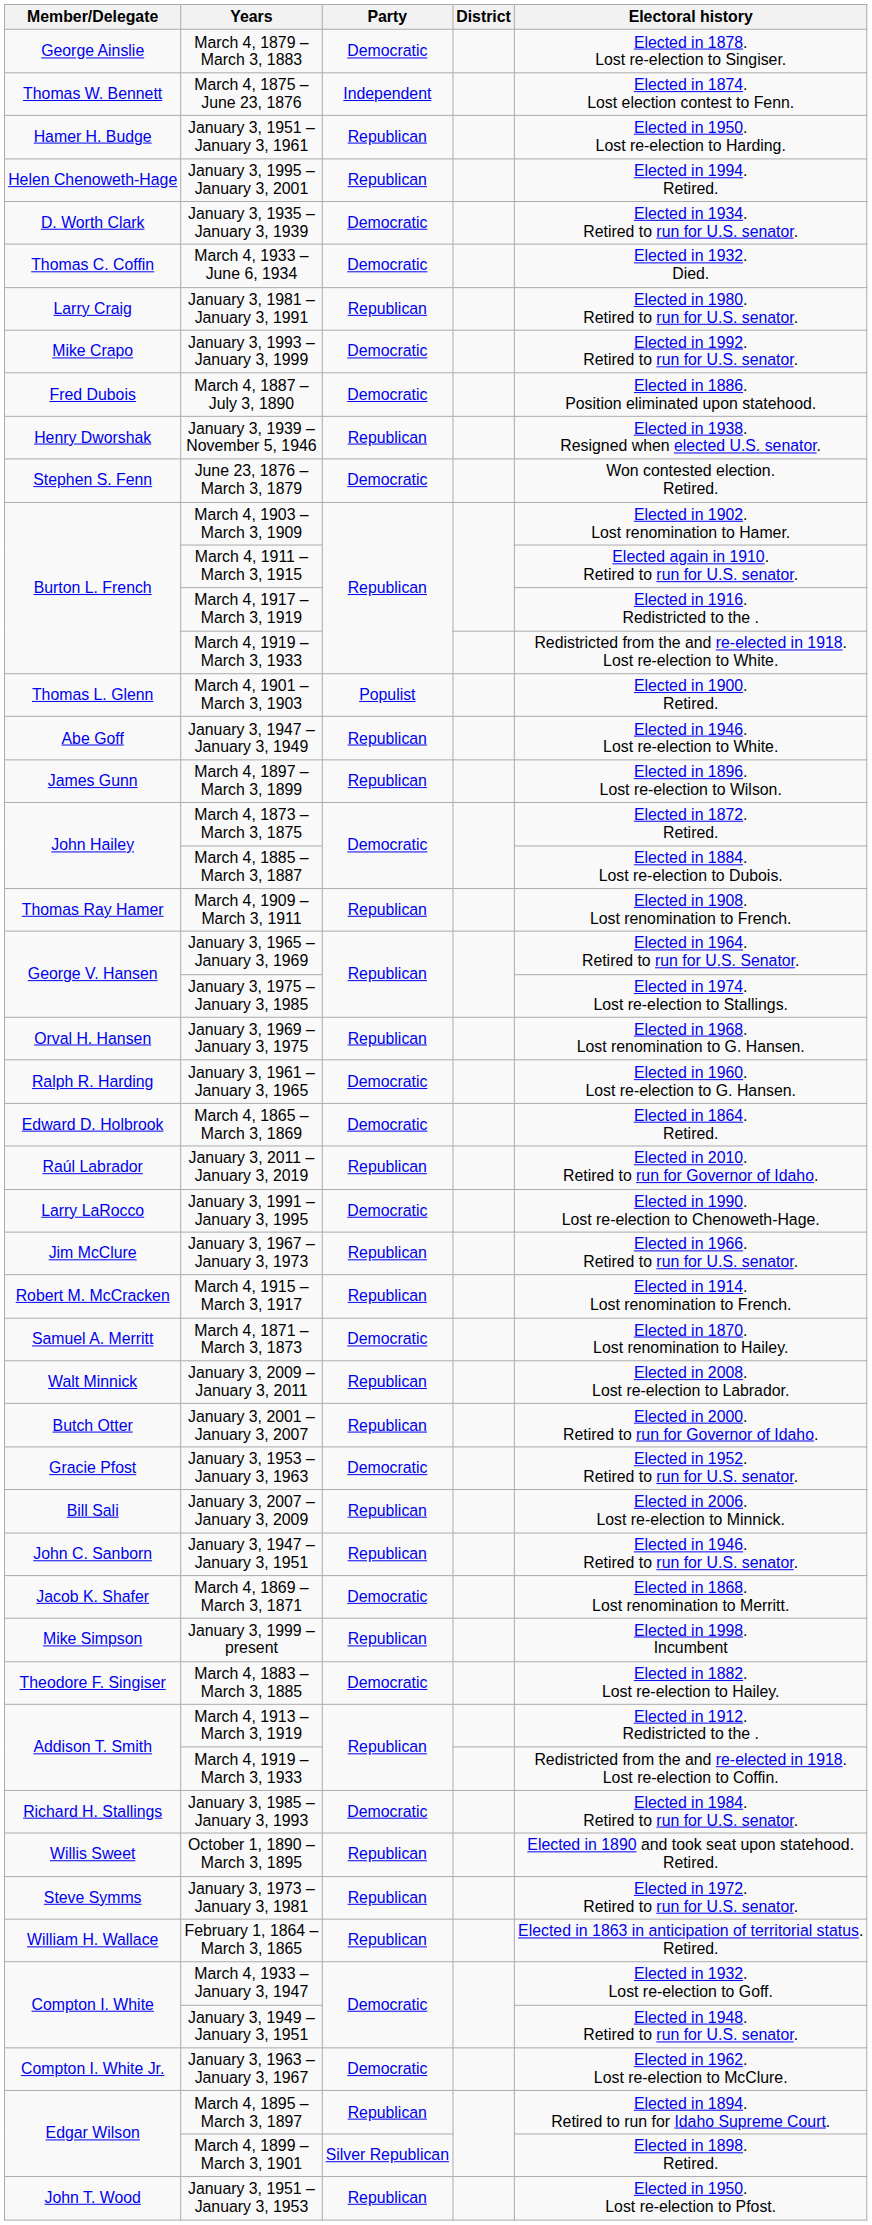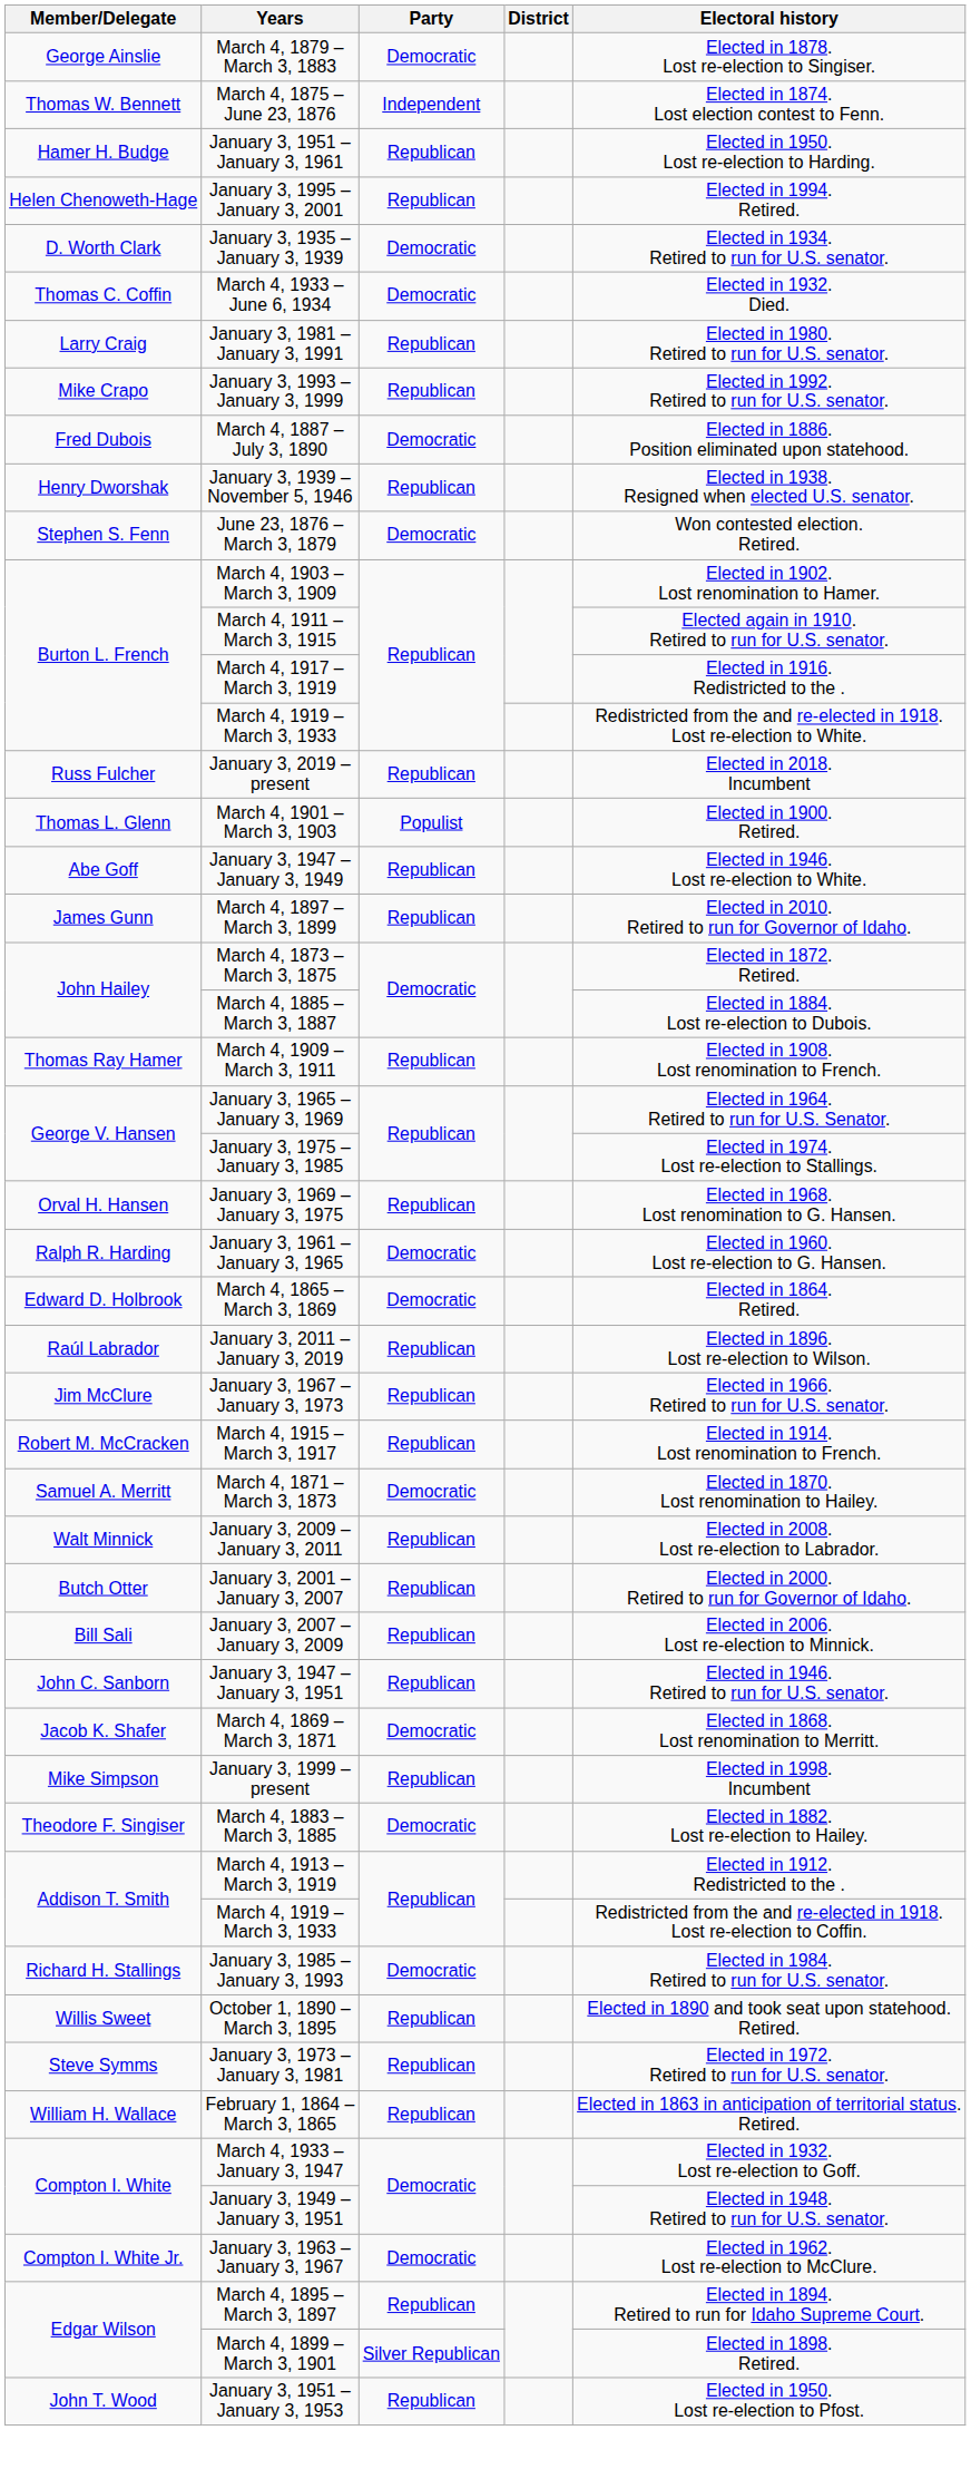January 3, 1993 – January 3, 1999 | Party: Democratic -> Republican
+ row: Russ Fulcher | January 3, 2019 – present | Republican | Elected in 2018. Incumbent
March 4, 1897 – March 3, 1899 | Electoral history: Elected in 1896. Lost re-election to Wilson. -> Elected in 2010. Retired to run for Governor of Idaho.
January 3, 2011 – January 3, 2019 | Electoral history: Elected in 2010. Retired to run for Governor of Idaho. -> Elected in 1896. Lost re-election to Wilson.
- row: Larry LaRocco | January 3, 1991 – January 3, 1995 | Democratic | Elected in 1990. Lost re-election to Chenoweth-Hage.
- row: Gracie Pfost | January 3, 1953 – January 3, 1963 | Democratic | Elected in 1952. Retired to run for U.S. senator.
